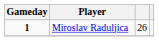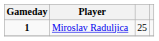Miroslav Raduljica | column 3: 26 -> 25
